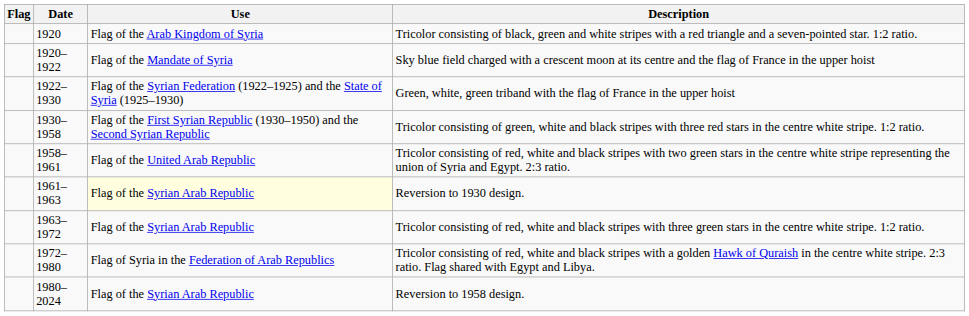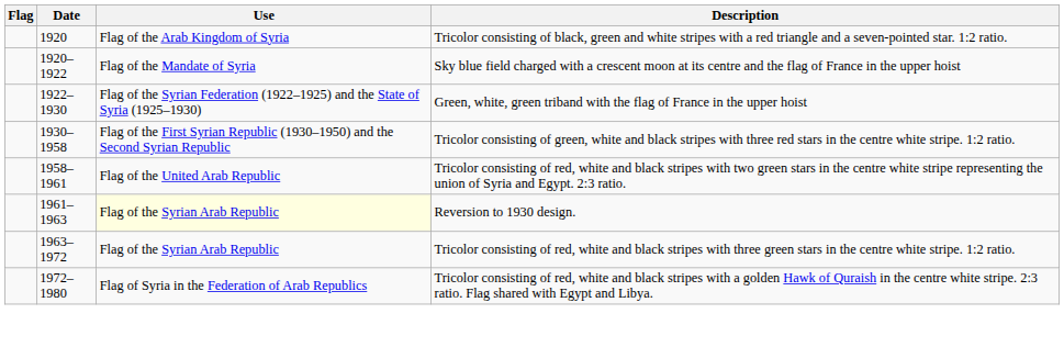- row: 1980–2024 | Flag of the Syrian Arab Republic | Reversion to 1958 design.
